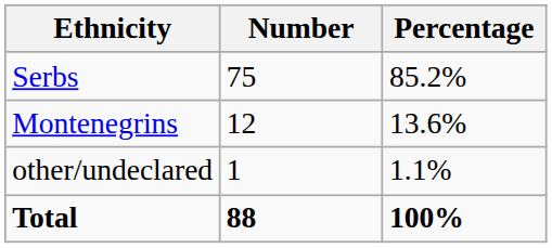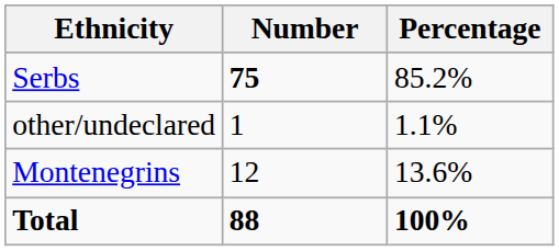Serbs | Number: normal -> bold
rows swapped: Montenegrins <-> other/undeclared
